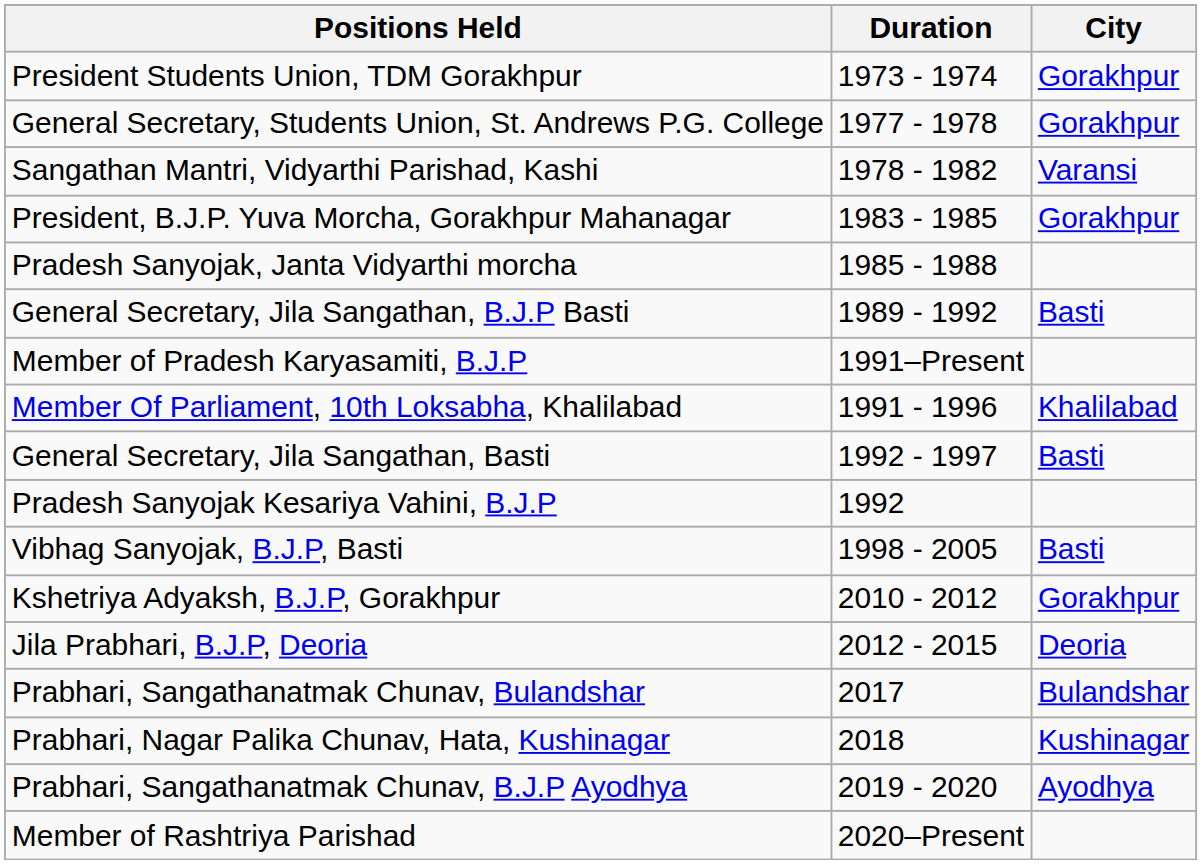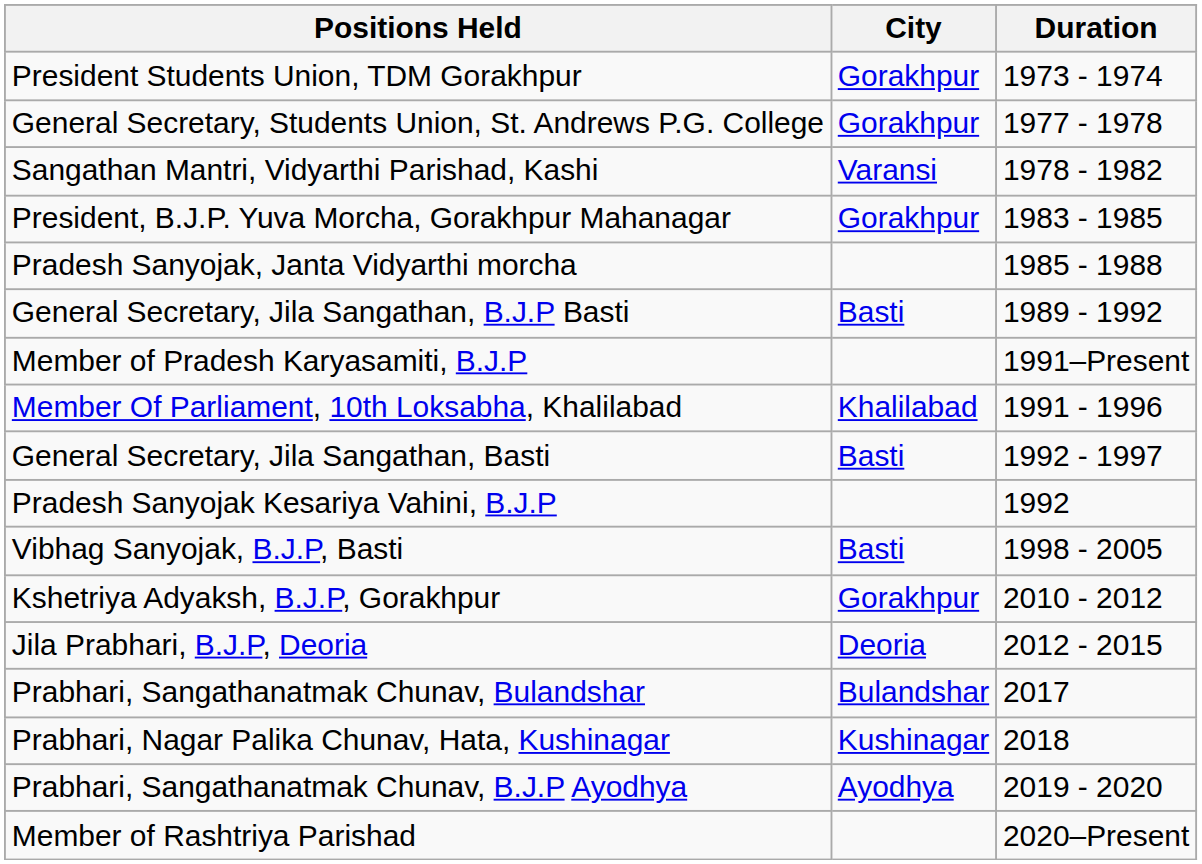columns swapped: City <-> Duration
